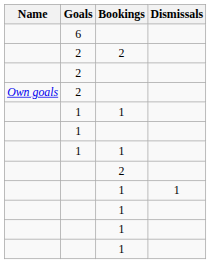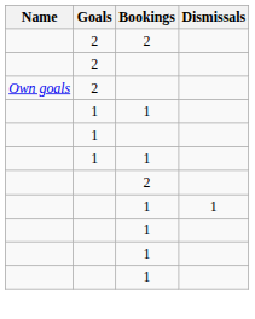- row: 6
